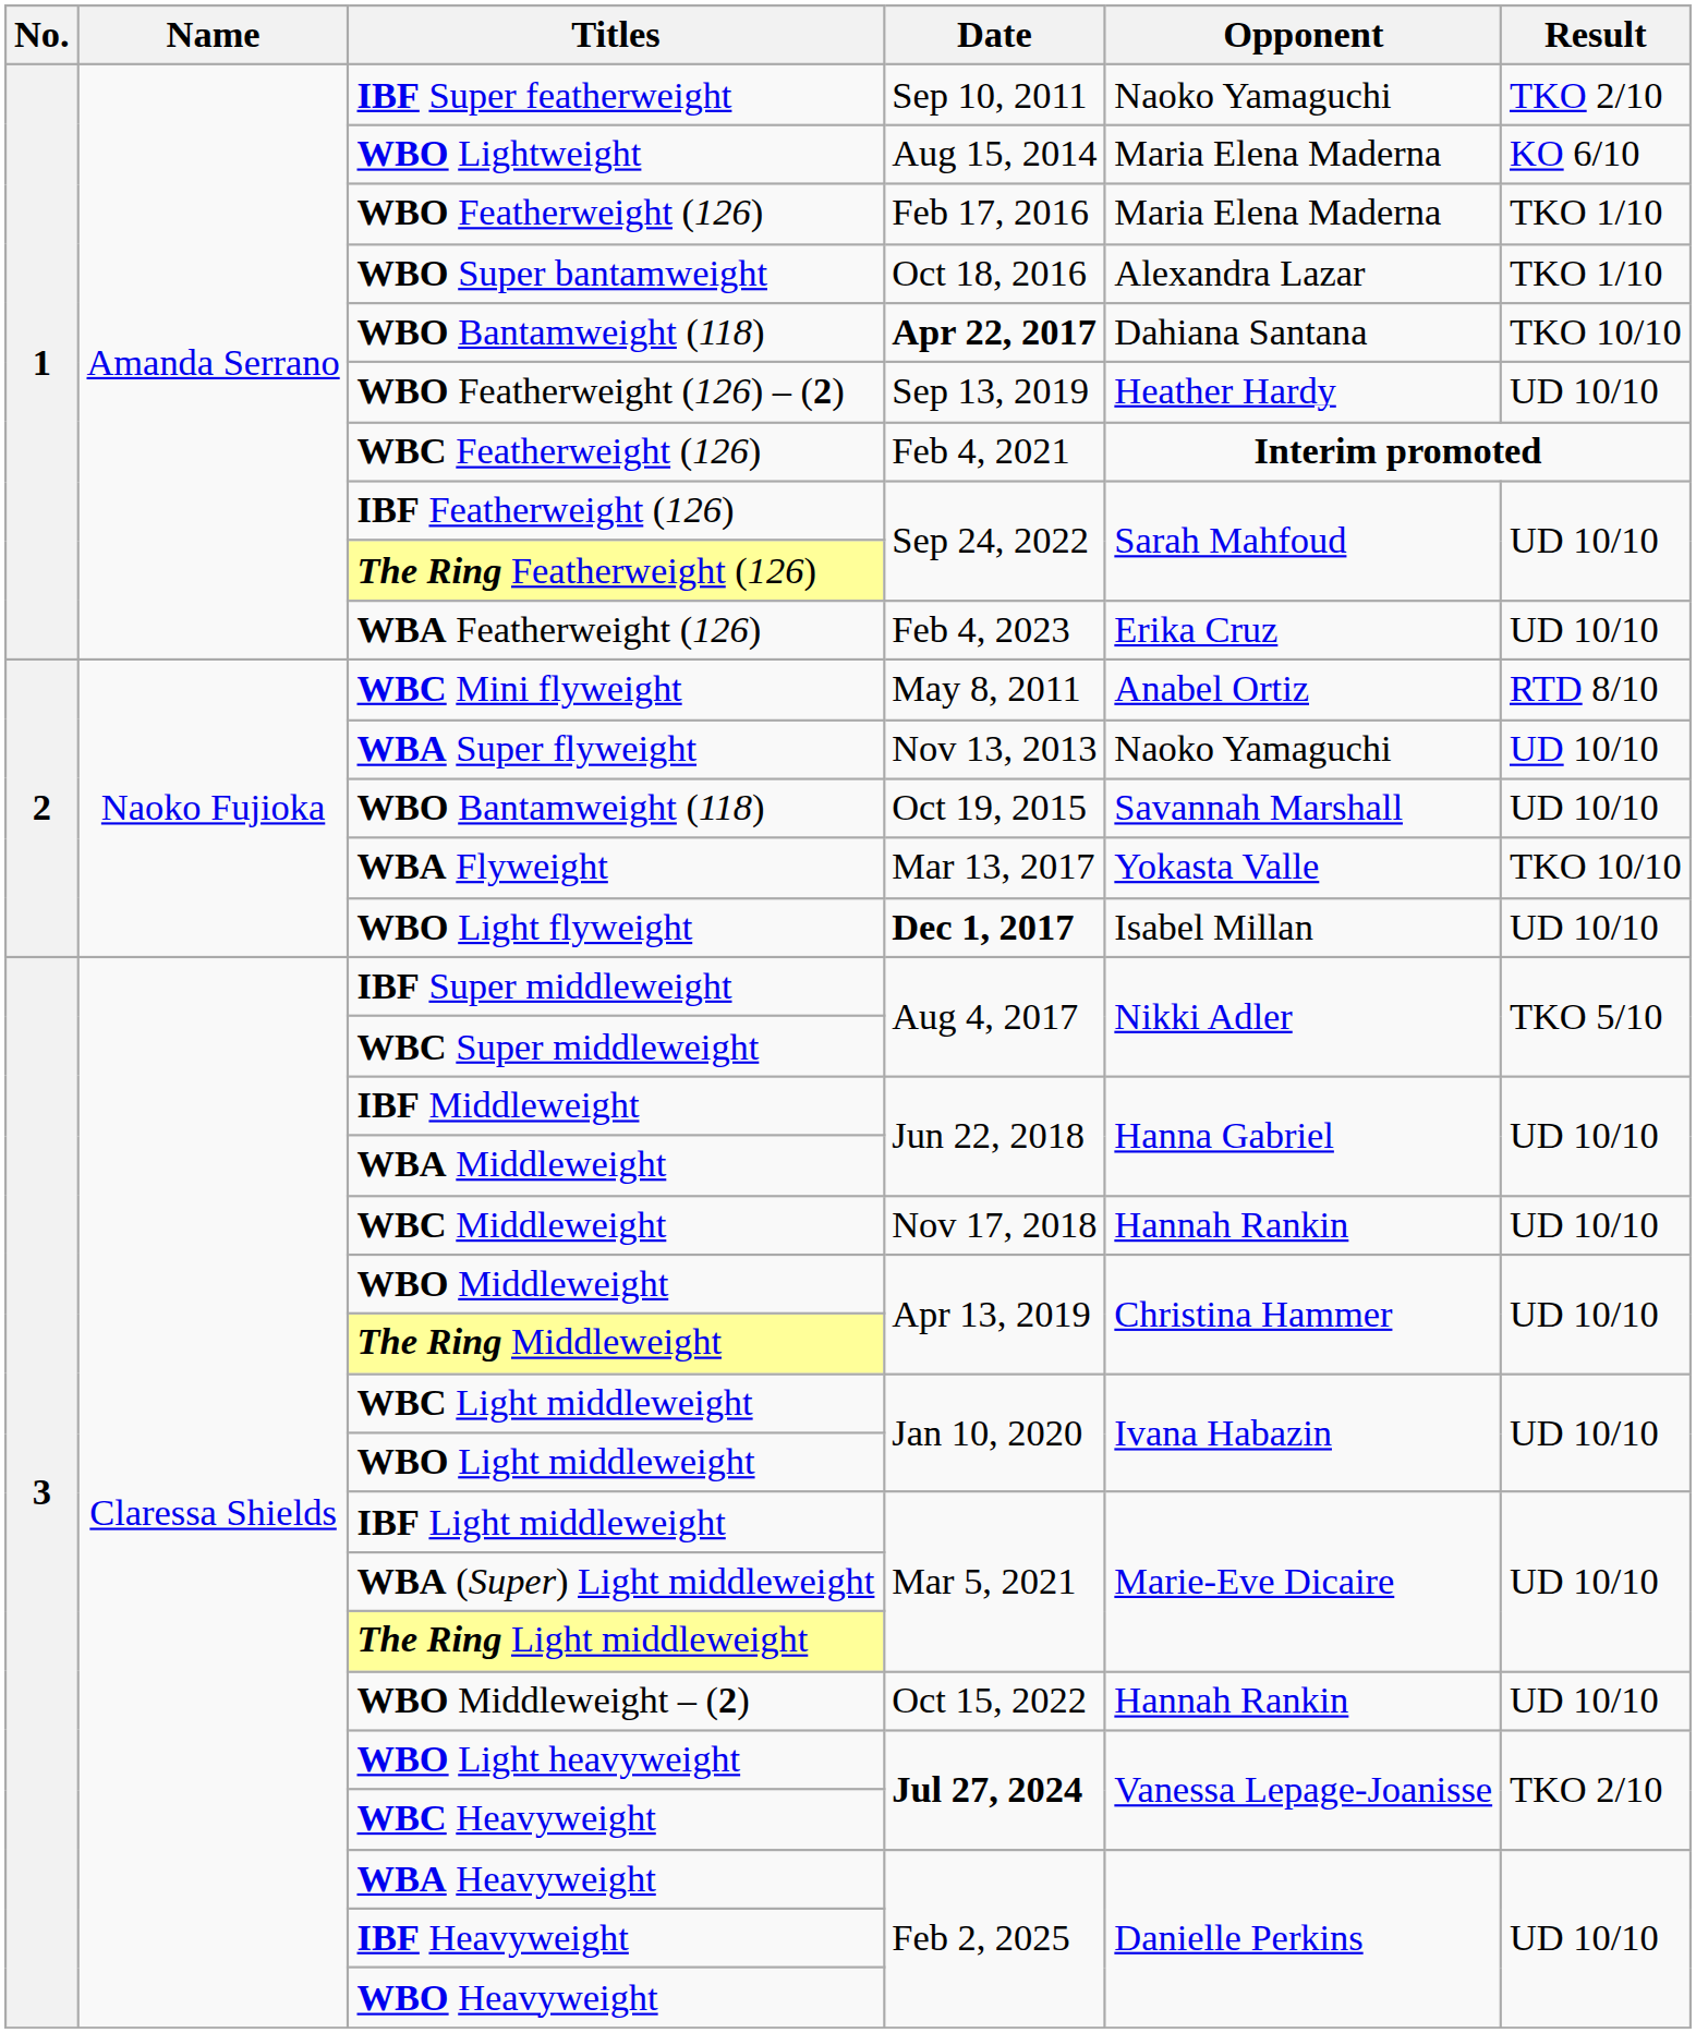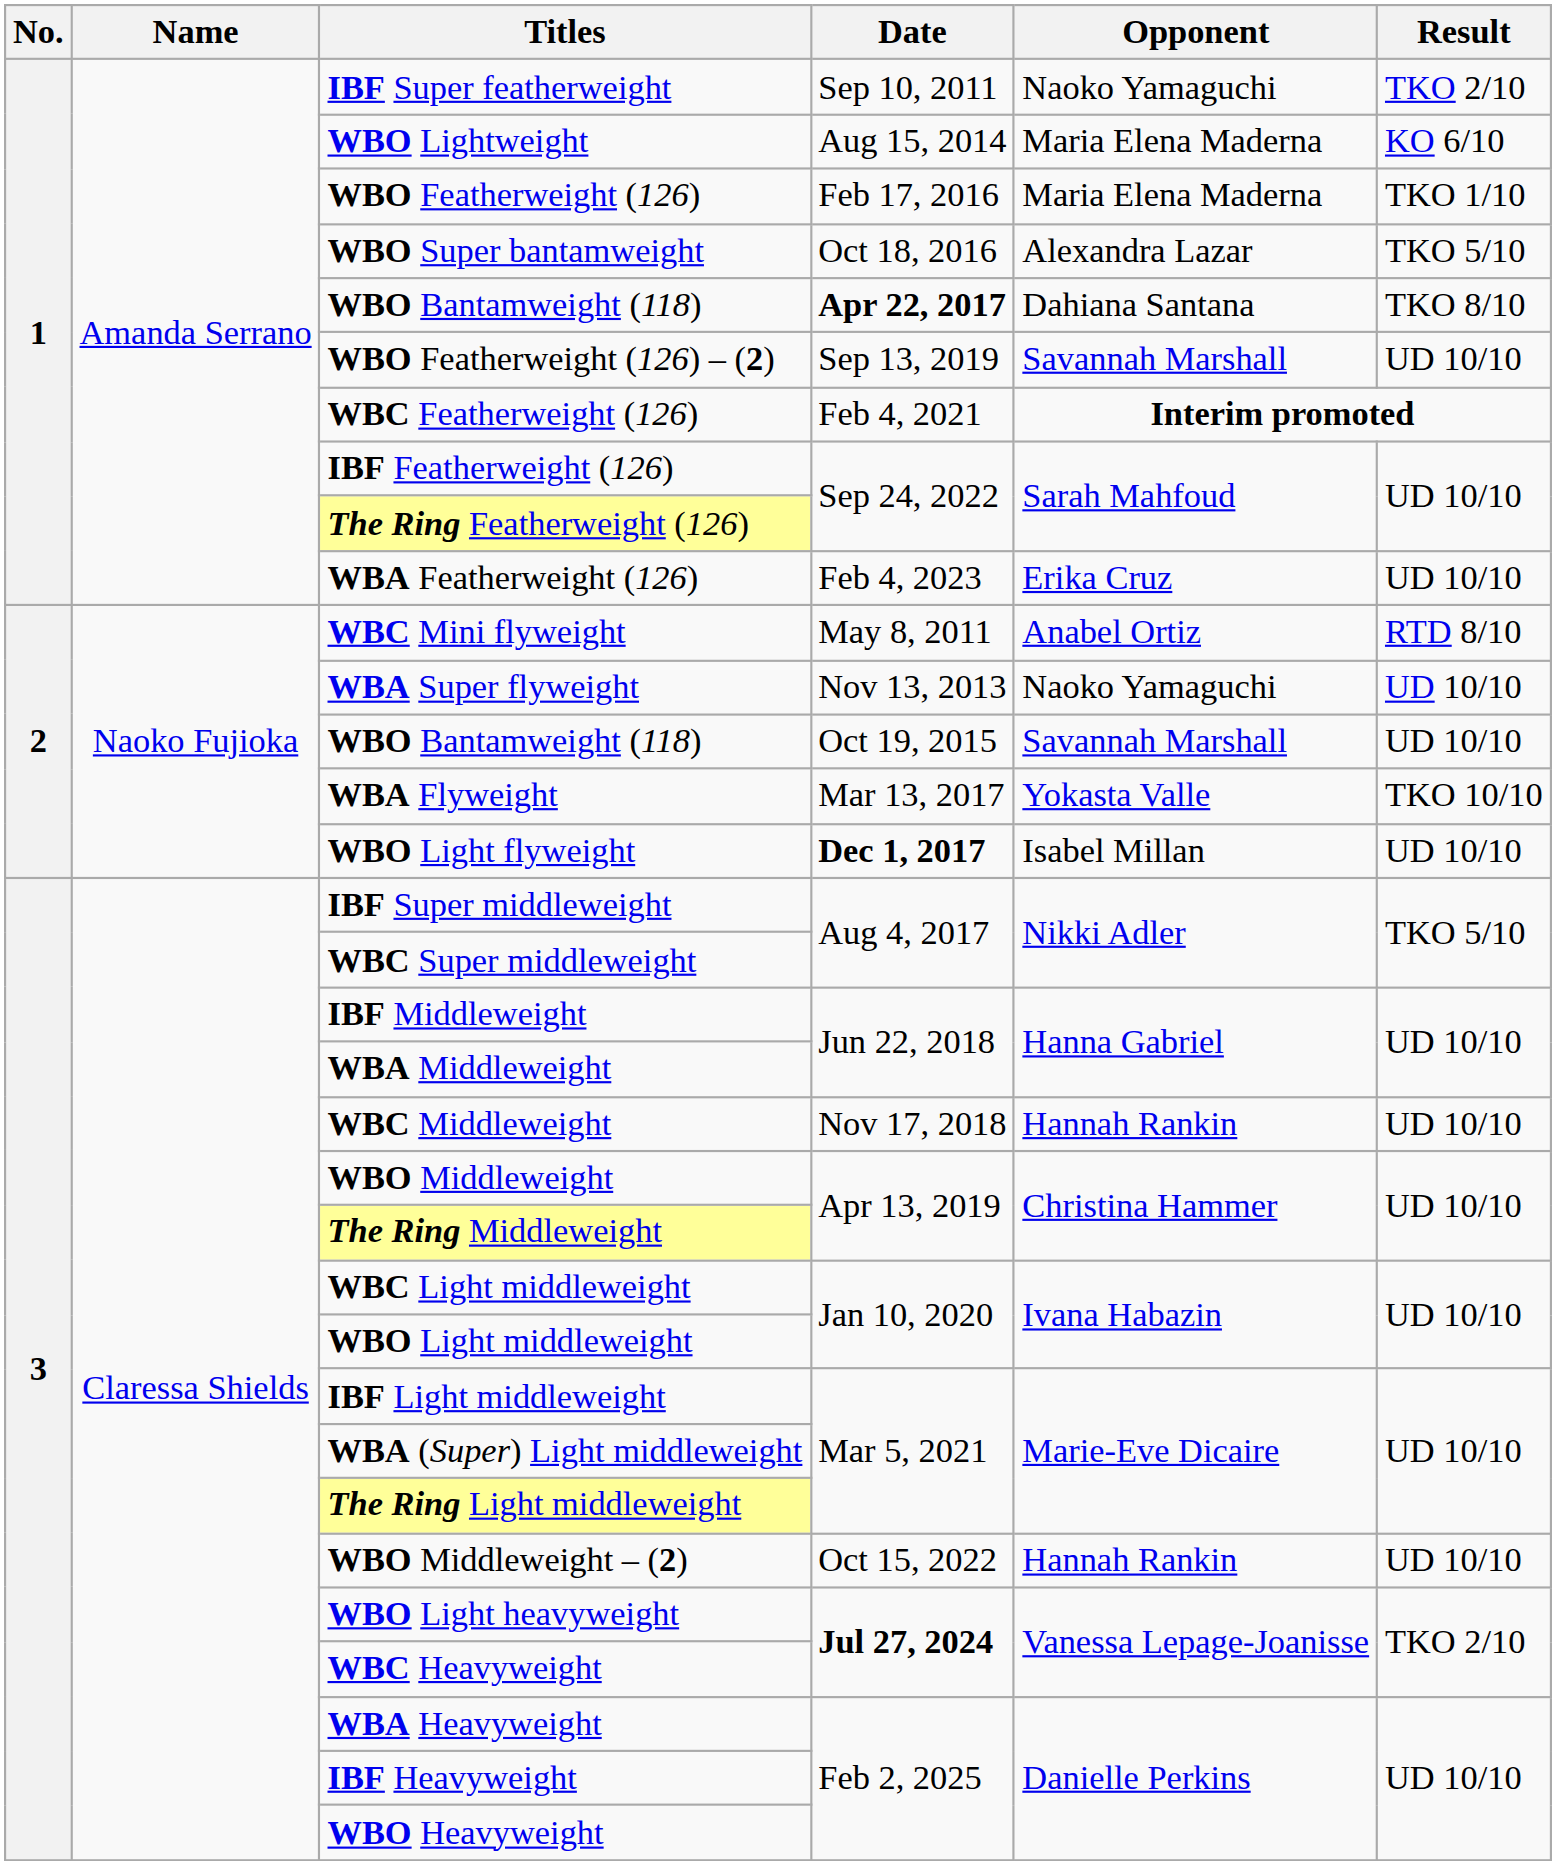WBO Super bantamweight | Result: TKO 1/10 -> TKO 5/10
WBO Bantamweight (118) / Apr 22, 2017 | Result: TKO 10/10 -> TKO 8/10
WBO Featherweight (126) – (2) | Opponent: Heather Hardy -> Savannah Marshall
